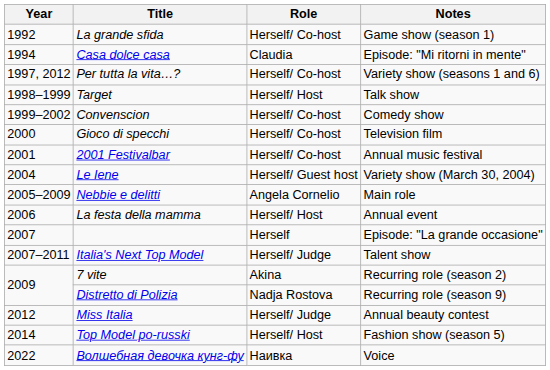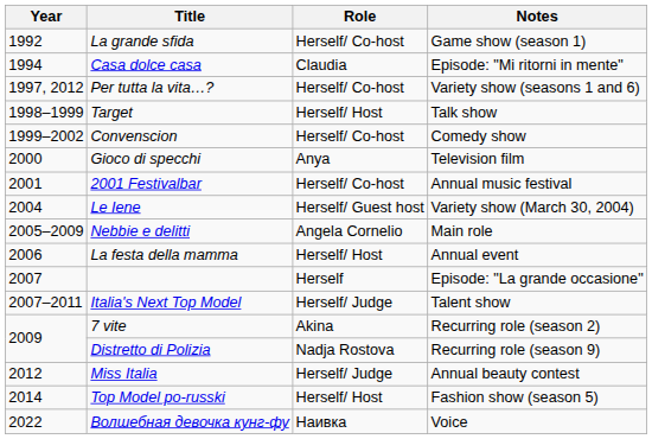Gioco di specchi | Role: Herself/ Co-host -> Anya
